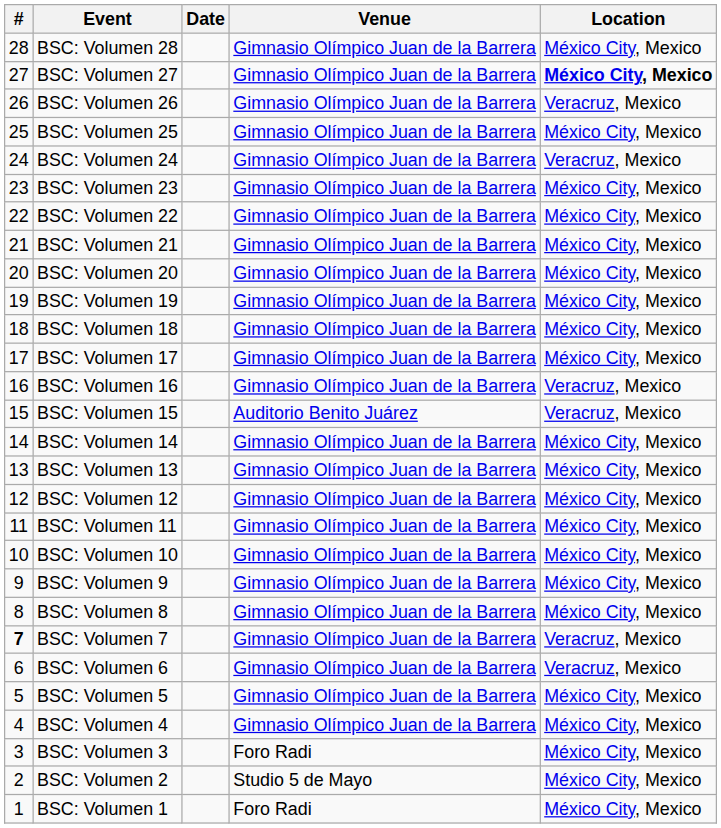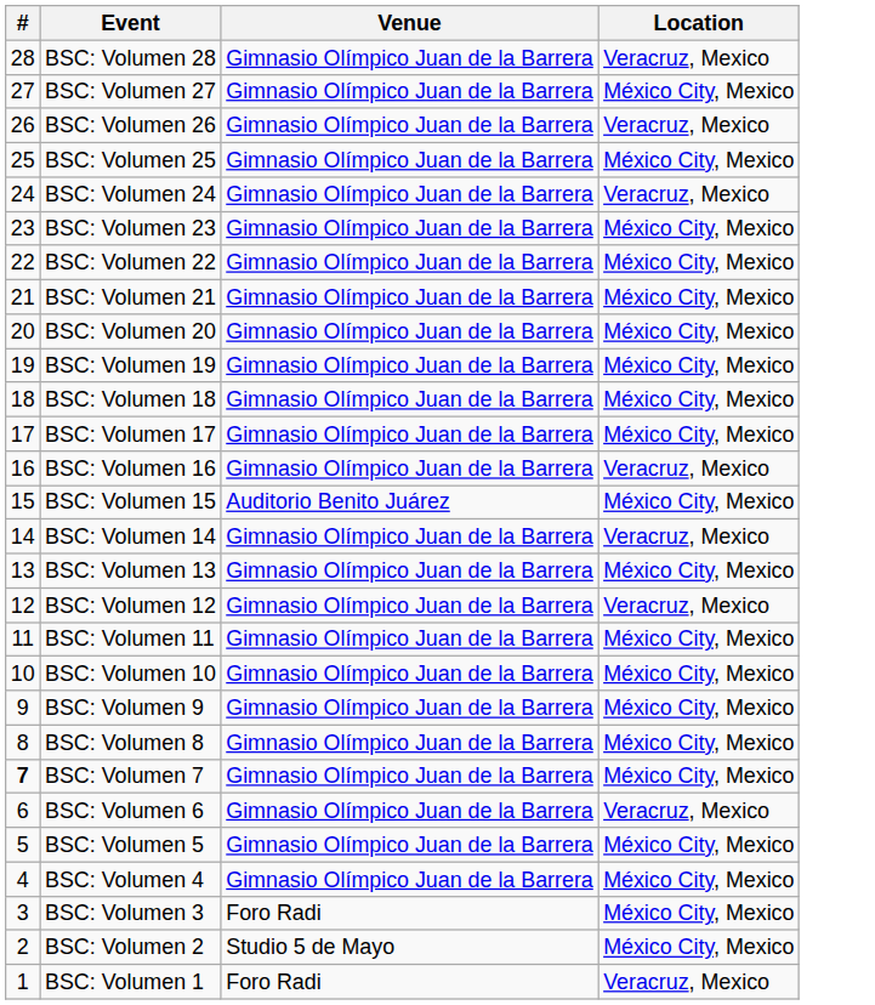- column: Date
BSC: Volumen 28 | Location: México City, Mexico -> Veracruz, Mexico
BSC: Volumen 27 | Location: bold -> normal
BSC: Volumen 15 | Location: Veracruz, Mexico -> México City, Mexico
BSC: Volumen 14 | Location: México City, Mexico -> Veracruz, Mexico
BSC: Volumen 12 | Location: México City, Mexico -> Veracruz, Mexico
BSC: Volumen 7 | Location: Veracruz, Mexico -> México City, Mexico
BSC: Volumen 1 | Location: México City, Mexico -> Veracruz, Mexico
